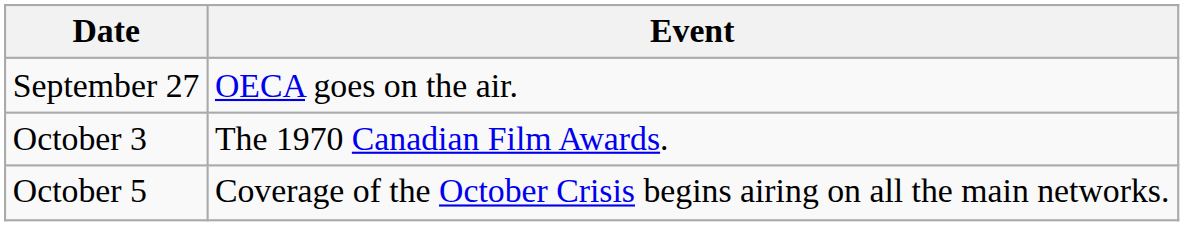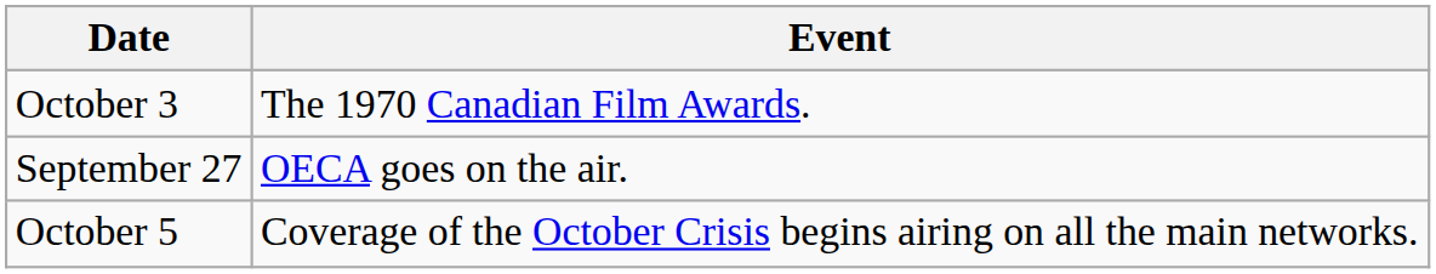rows swapped: September 27 <-> October 3
